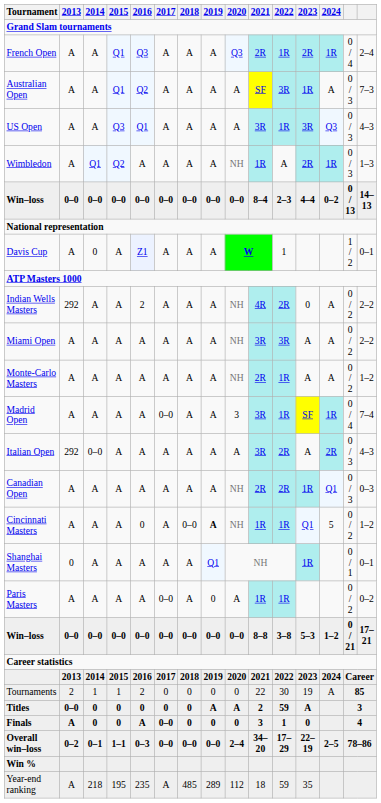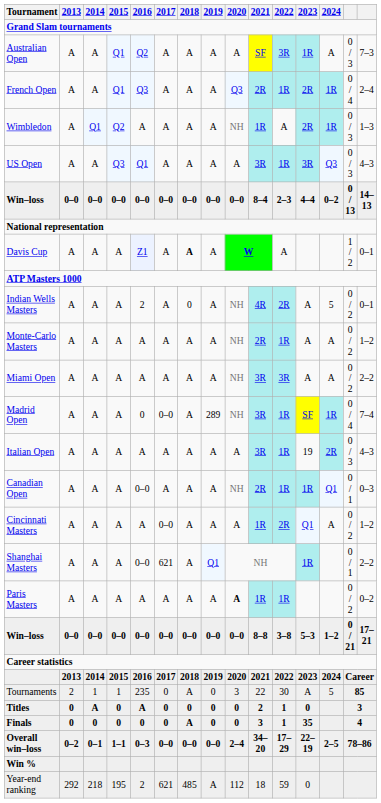rows swapped: Australian Open <-> French Open
rows swapped: Wimbledon <-> US Open
Davis Cup | 2014: 0 -> A
Davis Cup | 2018: normal -> bold
Davis Cup | 2022: 1 -> A
Indian Wells Masters | 2013: 292 -> A
Indian Wells Masters | 2018: A -> 0
Indian Wells Masters | 2023: 0 -> A
Indian Wells Masters | 2024: A -> 5
Indian Wells Masters | column 15: 2–2 -> 0–1
rows swapped: Miami Open <-> Monte-Carlo Masters
Madrid Open | 2016: A -> 0
Madrid Open | 2019: A -> 289
Madrid Open | 2020: 3 -> NH
Italian Open | 2013: 292 -> A
Italian Open | 2014: 0–0 -> A
Italian Open | 2022: 2R -> 1R
Italian Open | 2023: A -> 19
Canadian Open | 2016: A -> 0–0
Canadian Open | 2022: 2R -> 1R
Canadian Open | column 14: 0 / 3 -> 0 / 1
Cincinnati Masters | 2016: 0 -> A
Cincinnati Masters | 2017: A -> 0–0
Cincinnati Masters | 2018: 0–0 -> A
Cincinnati Masters | 2019: bold -> normal
Cincinnati Masters | 2020: NH -> A
Cincinnati Masters | 2022: 1R -> 2R
Cincinnati Masters | 2024: 5 -> A
Shanghai Masters | 2013: 0 -> A
Shanghai Masters | 2016: A -> 0–0
Shanghai Masters | 2017: A -> 621
Shanghai Masters | column 15: 0–1 -> 2–2
Paris Masters | 2017: 0–0 -> A
Paris Masters | 2019: 0 -> A
Paris Masters | 2020: normal -> bold
Tournaments | 2016: 2 -> 235
Tournaments | 2018: 0 -> A
Tournaments | 2020: 0 -> 3
Tournaments | 2023: 19 -> A
Tournaments | 2024: A -> 5
Titles | 2013: 0–0 -> 0
Titles | 2014: 0 -> A
Titles | 2016: 0 -> A
Titles | 2019: A -> 0
Titles | 2020: A -> 0
Titles | 2022: 59 -> 1
Titles | 2023: A -> 0
Finals | 2013: A -> 0
Finals | 2016: A -> 0
Finals | 2017: 0–0 -> 0
Finals | 2018: 0 -> A
Finals | 2023: 0 -> 35
Year-end ranking | 2013: A -> 292
Year-end ranking | 2016: 235 -> 2
Year-end ranking | 2017: A -> 621
Year-end ranking | 2019: 289 -> A
Year-end ranking | 2023: 35 -> 0
